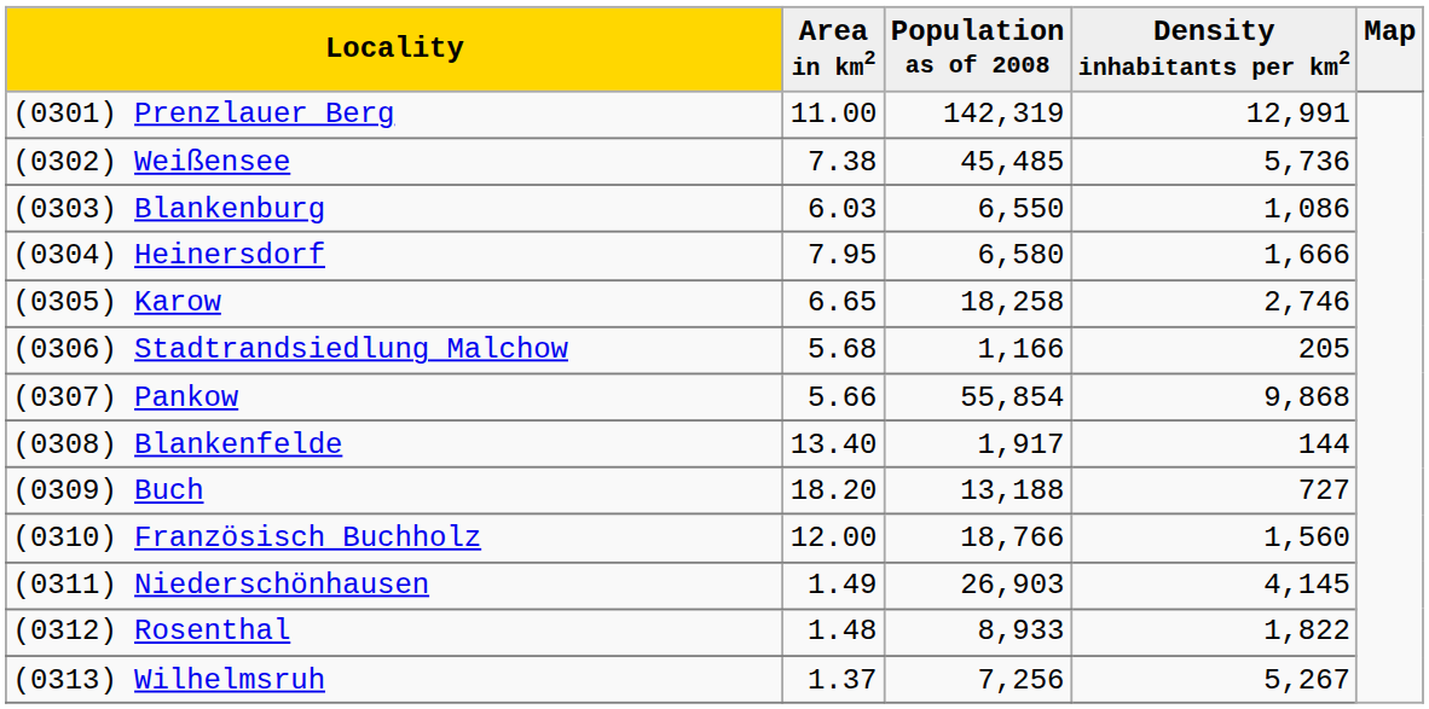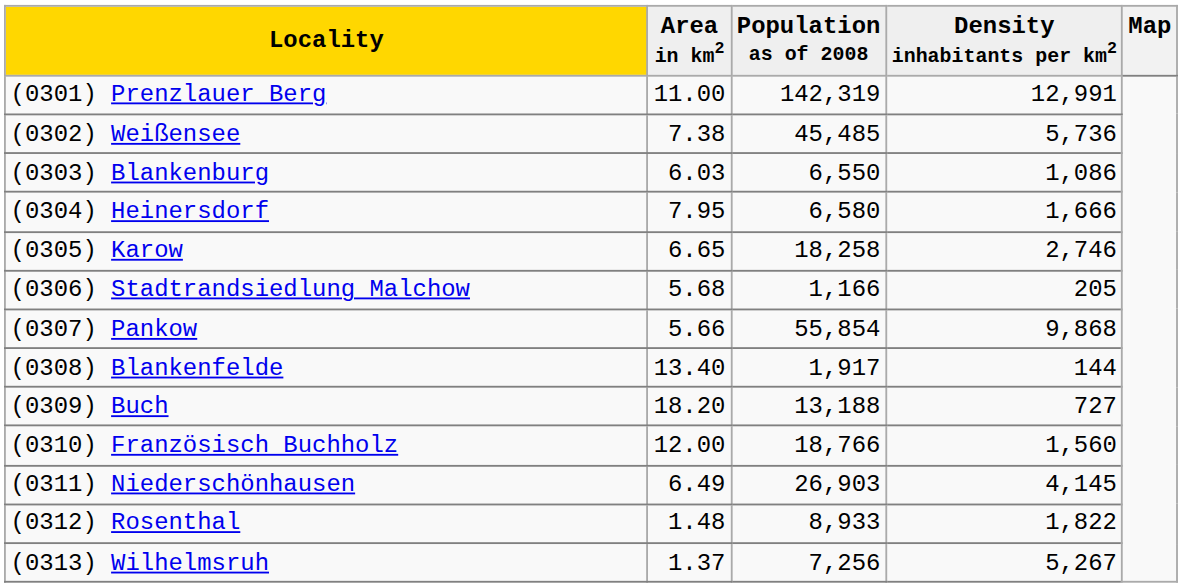(0311) Niederschönhausen | Area in km2: 1.49 -> 6.49
